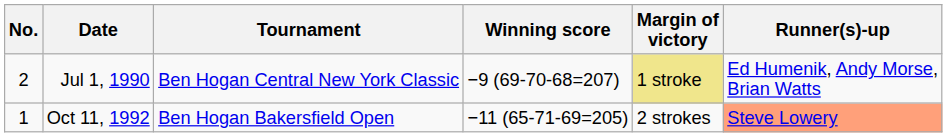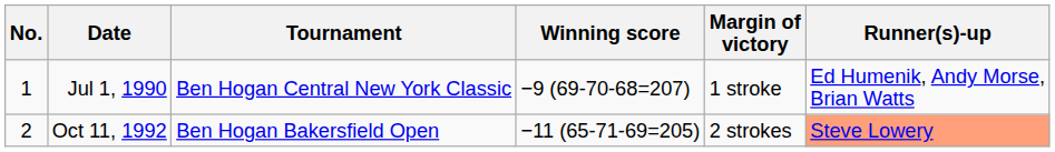Jul 1, 1990 | No.: 2 -> 1
Jul 1, 1990 | Margin of victory: khaki background -> no background
Oct 11, 1992 | No.: 1 -> 2
